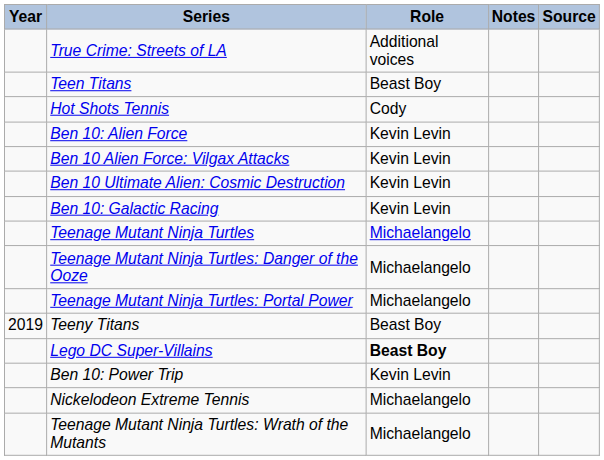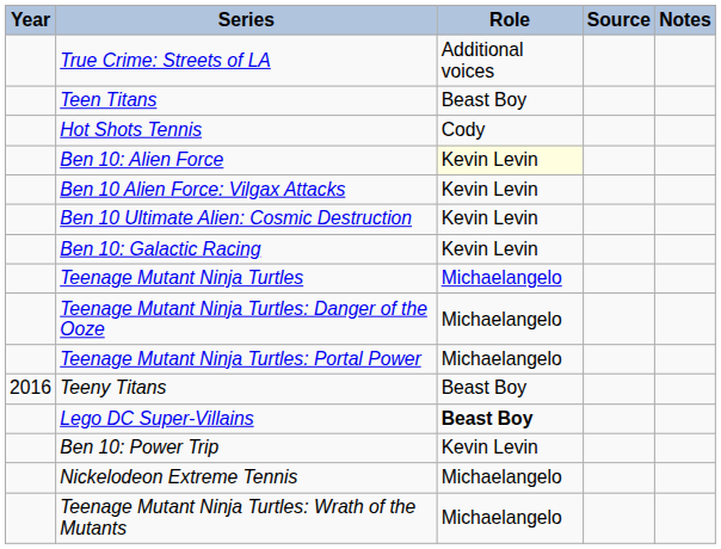columns swapped: Notes <-> Source
Ben 10: Alien Force | Role: no background -> lightyellow background
Teeny Titans | Year: 2019 -> 2016
